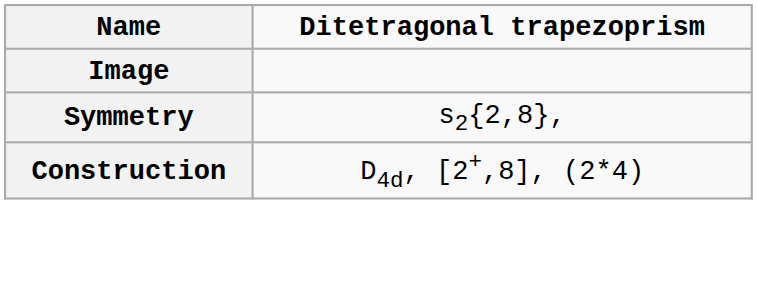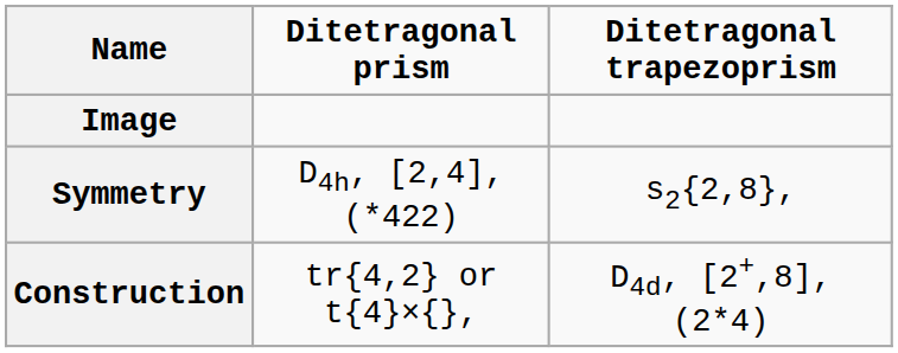+ column: Ditetragonal prism | D4h, [2,4], (*422) | tr{4,2} or t{4}×{},
